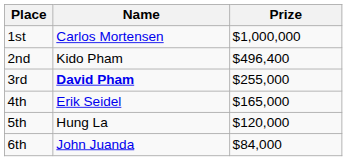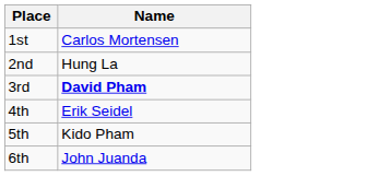- column: Prize | $1,000,000 | $496,400 | $255,000 | $165,000 | $120,000 | $84,000
2nd | Name: Kido Pham -> Hung La
5th | Name: Hung La -> Kido Pham
